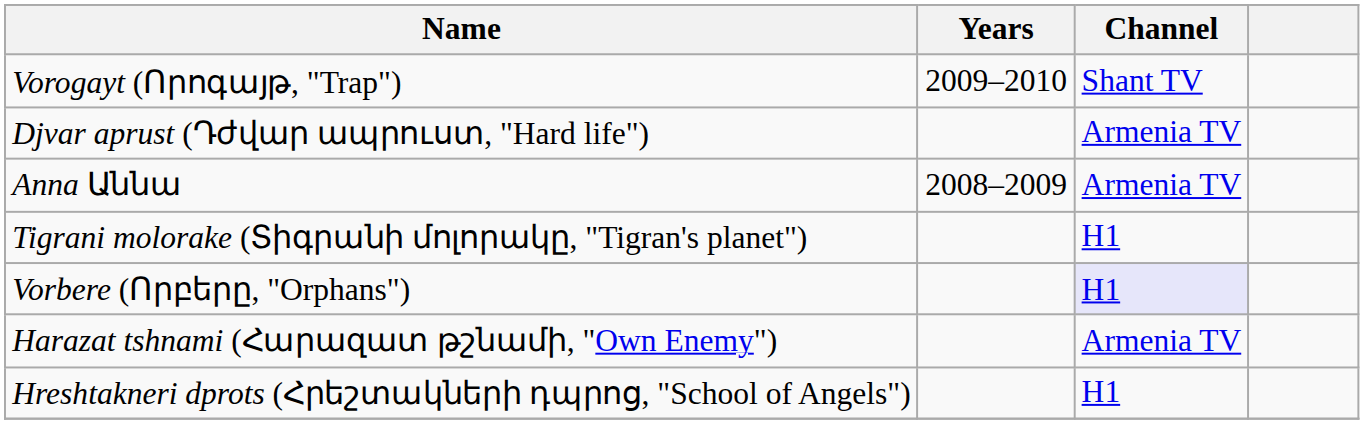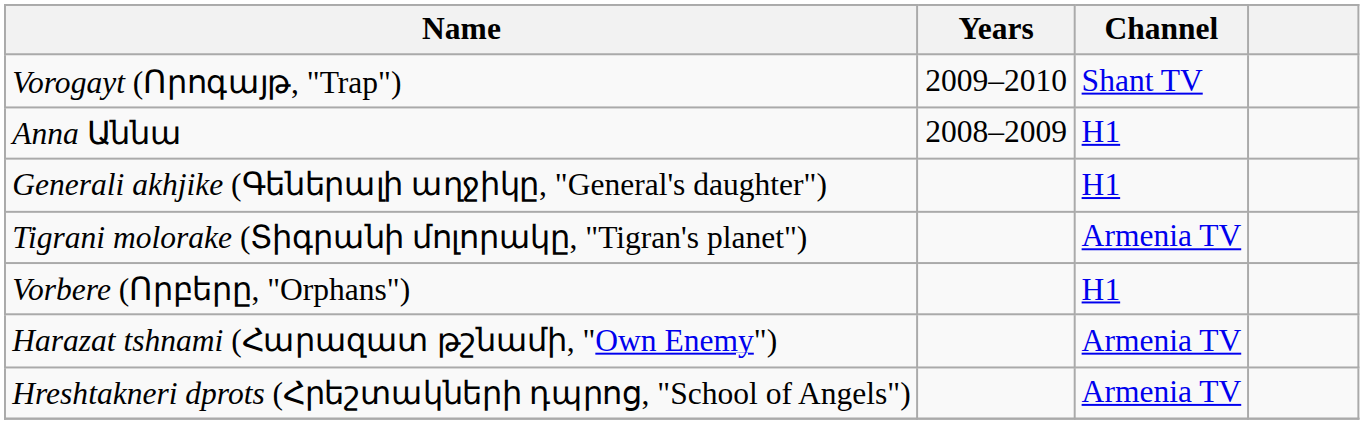- row: Djvar aprust (Դժվար ապրուստ, "Hard life") | Armenia TV
Anna Աննա | Channel: Armenia TV -> H1
+ row: Generali akhjike (Գեներալի աղջիկը, "General's daughter") | H1
Tigrani molorake (Տիգրանի մոլորակը, "Tigran's planet") | Channel: H1 -> Armenia TV
Vorbere (Որբերը, "Orphans") | Channel: lavender background -> no background
Hreshtakneri dprots (Հրեշտակների դպրոց, "School of Angels") | Channel: H1 -> Armenia TV
